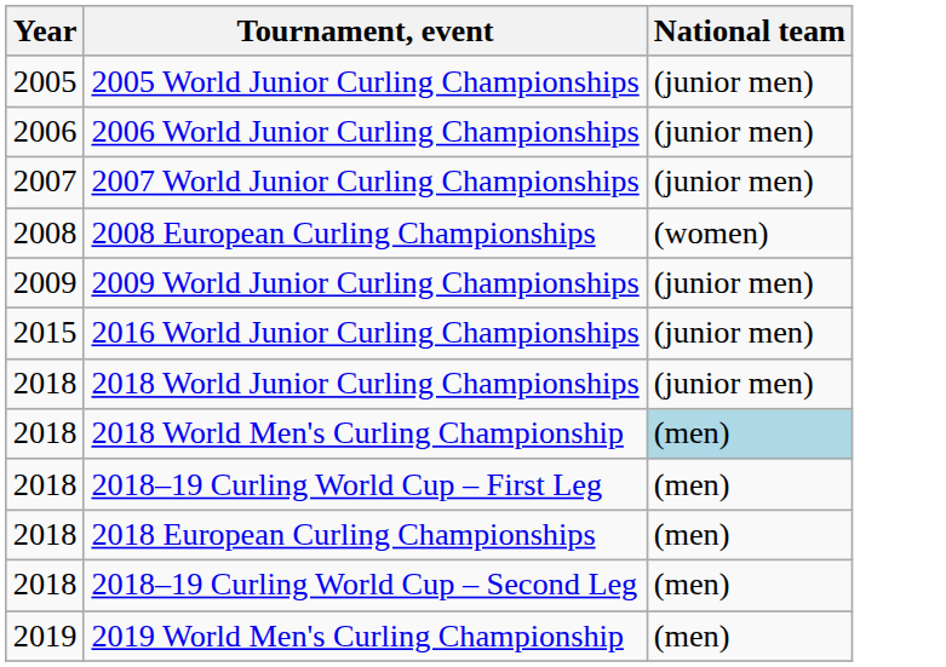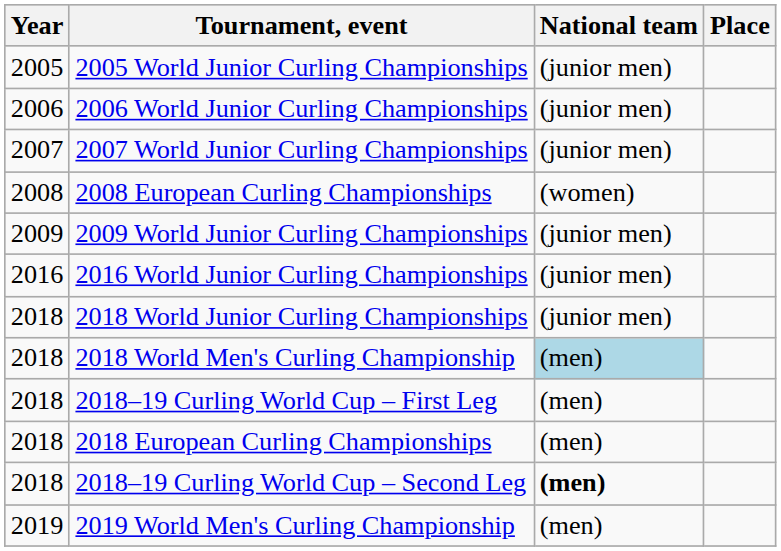+ column: Place
2016 World Junior Curling Championships | Year: 2015 -> 2016
2018–19 Curling World Cup – Second Leg | National team: normal -> bold
